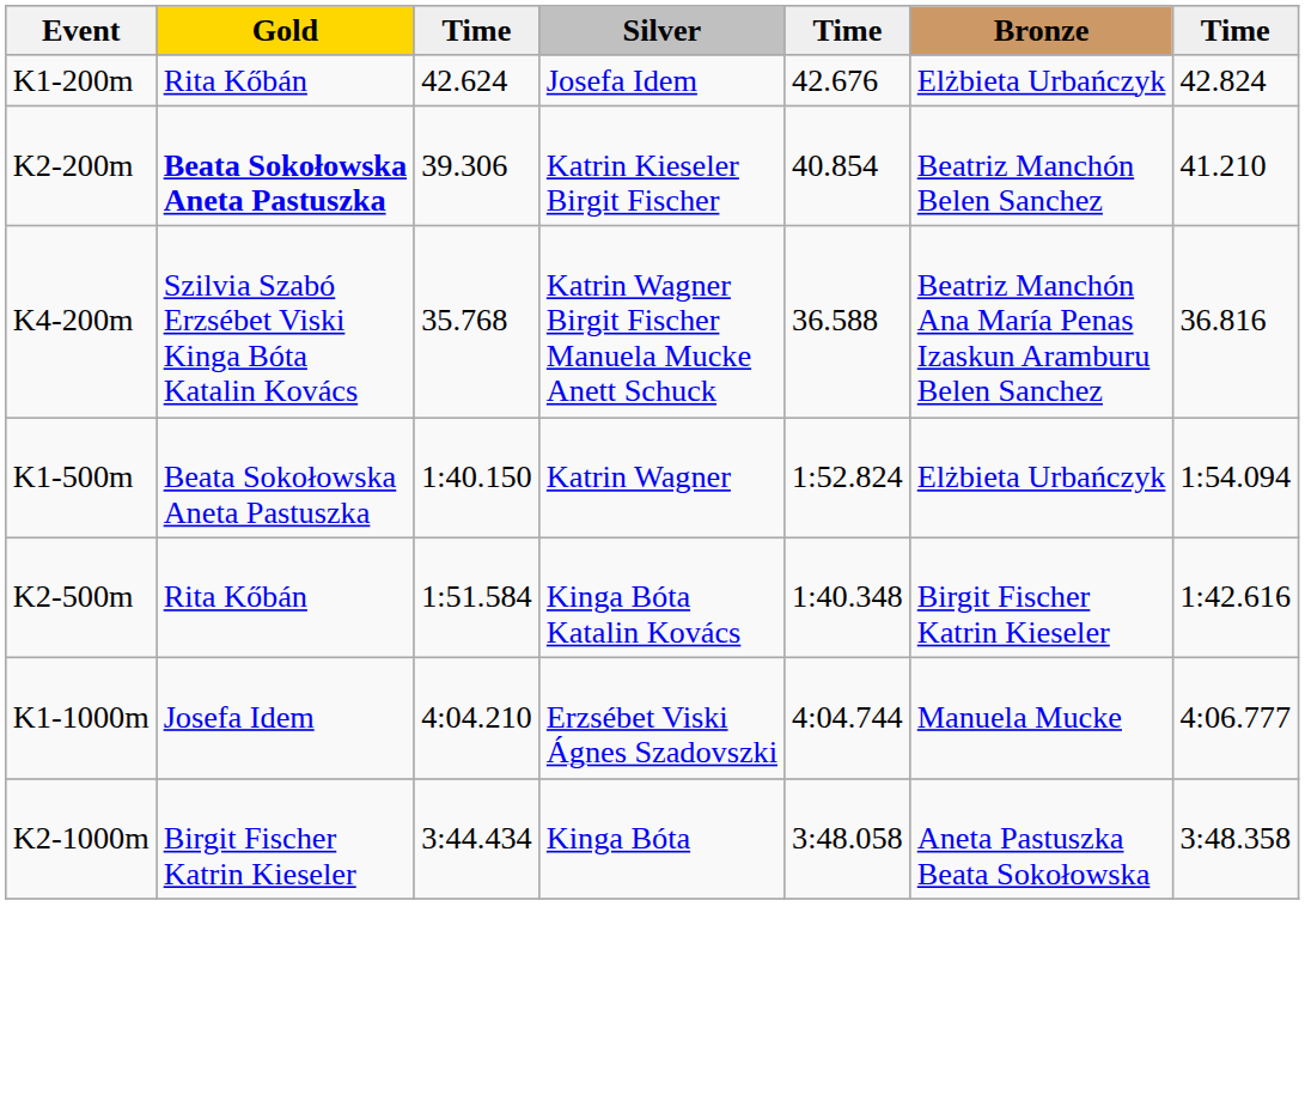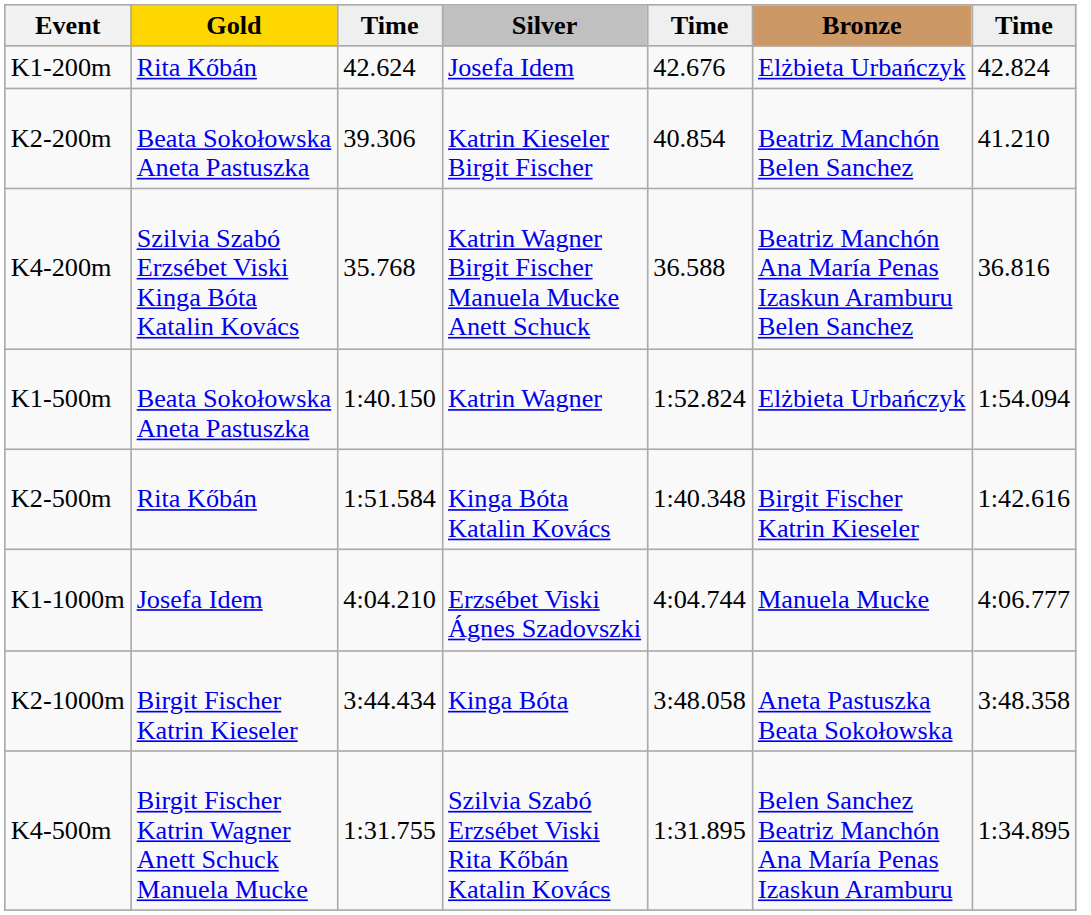K2-200m | Gold: bold -> normal
+ row: K4-500m | Birgit Fischer Katrin Wagner Anett Schuck Manuela Mucke | 1:31.755 | Szilvia Szabó Erzsébet Viski Rita Kőbán Katalin Kovács | 1:31.895 | Belen Sanchez Beatriz Manchón Ana María Penas Izaskun Aramburu | 1:34.895
